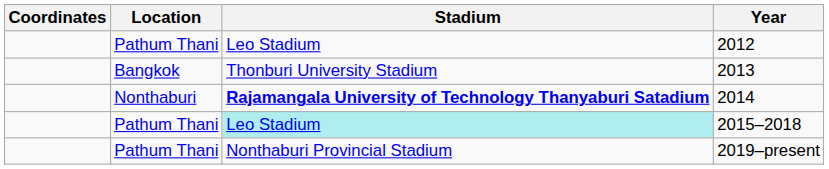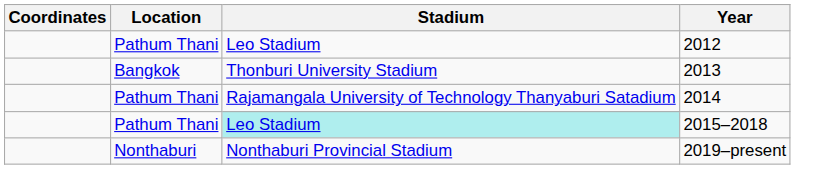2014 | Location: Nonthaburi -> Pathum Thani
2014 | Stadium: bold -> normal
2019–present | Location: Pathum Thani -> Nonthaburi
